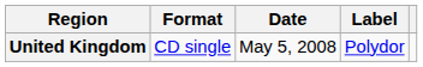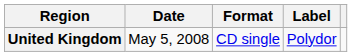columns swapped: Date <-> Format
